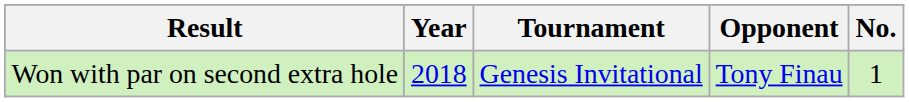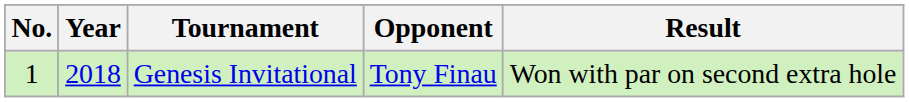columns swapped: No. <-> Result
